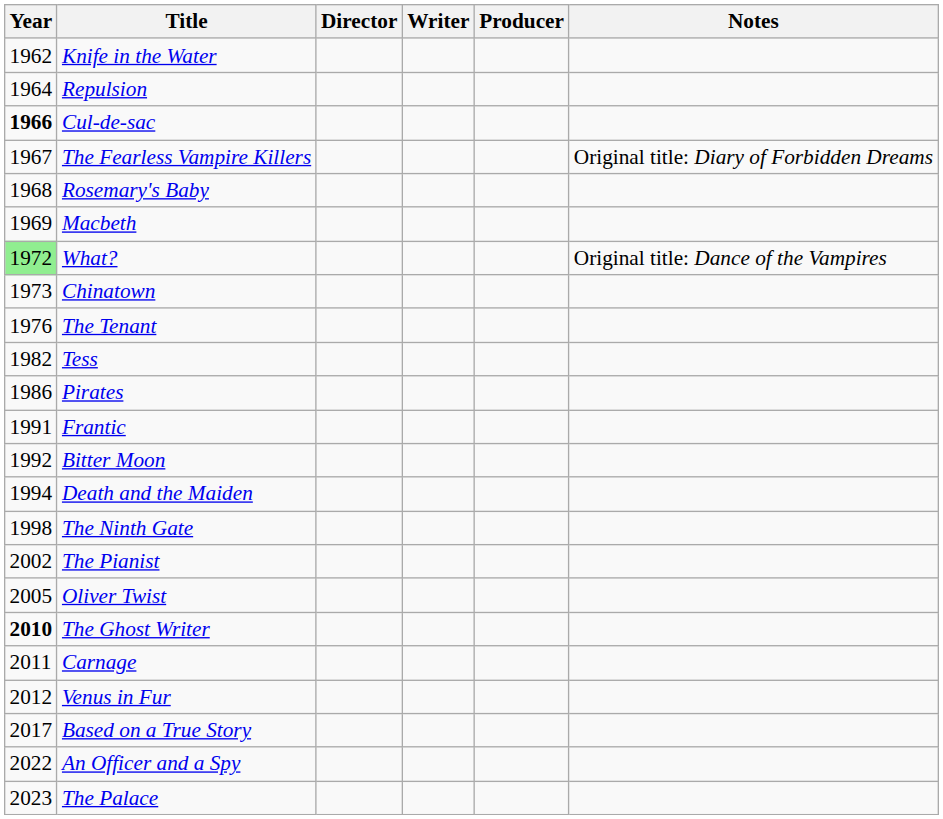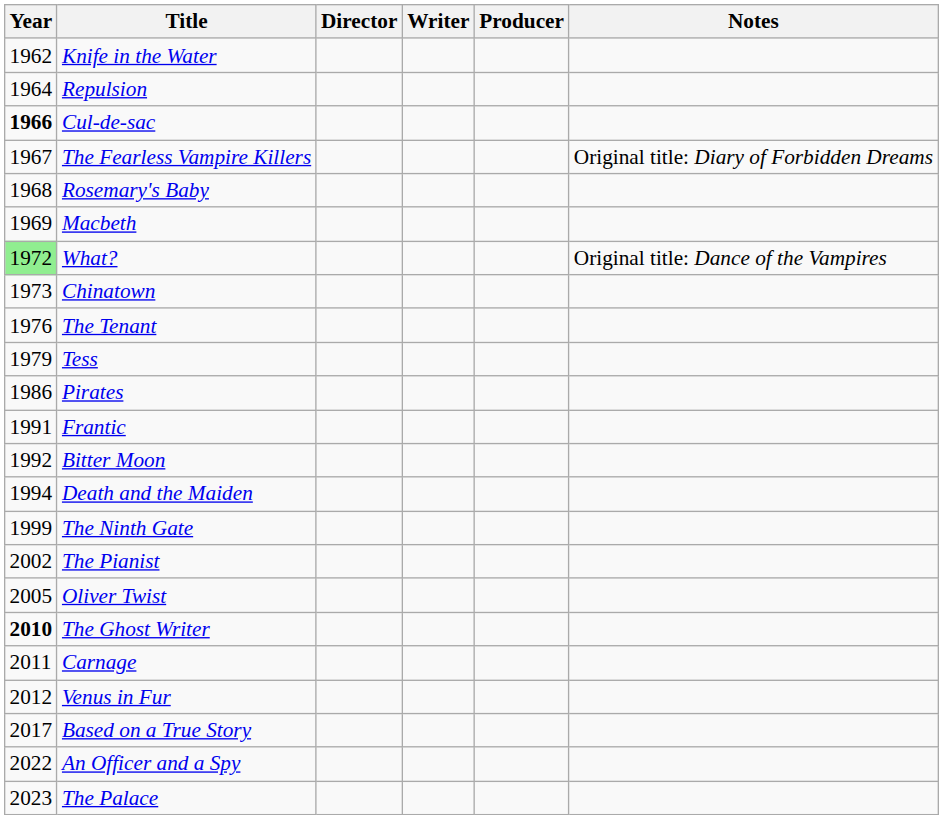Tess | Year: 1982 -> 1979
The Ninth Gate | Year: 1998 -> 1999
